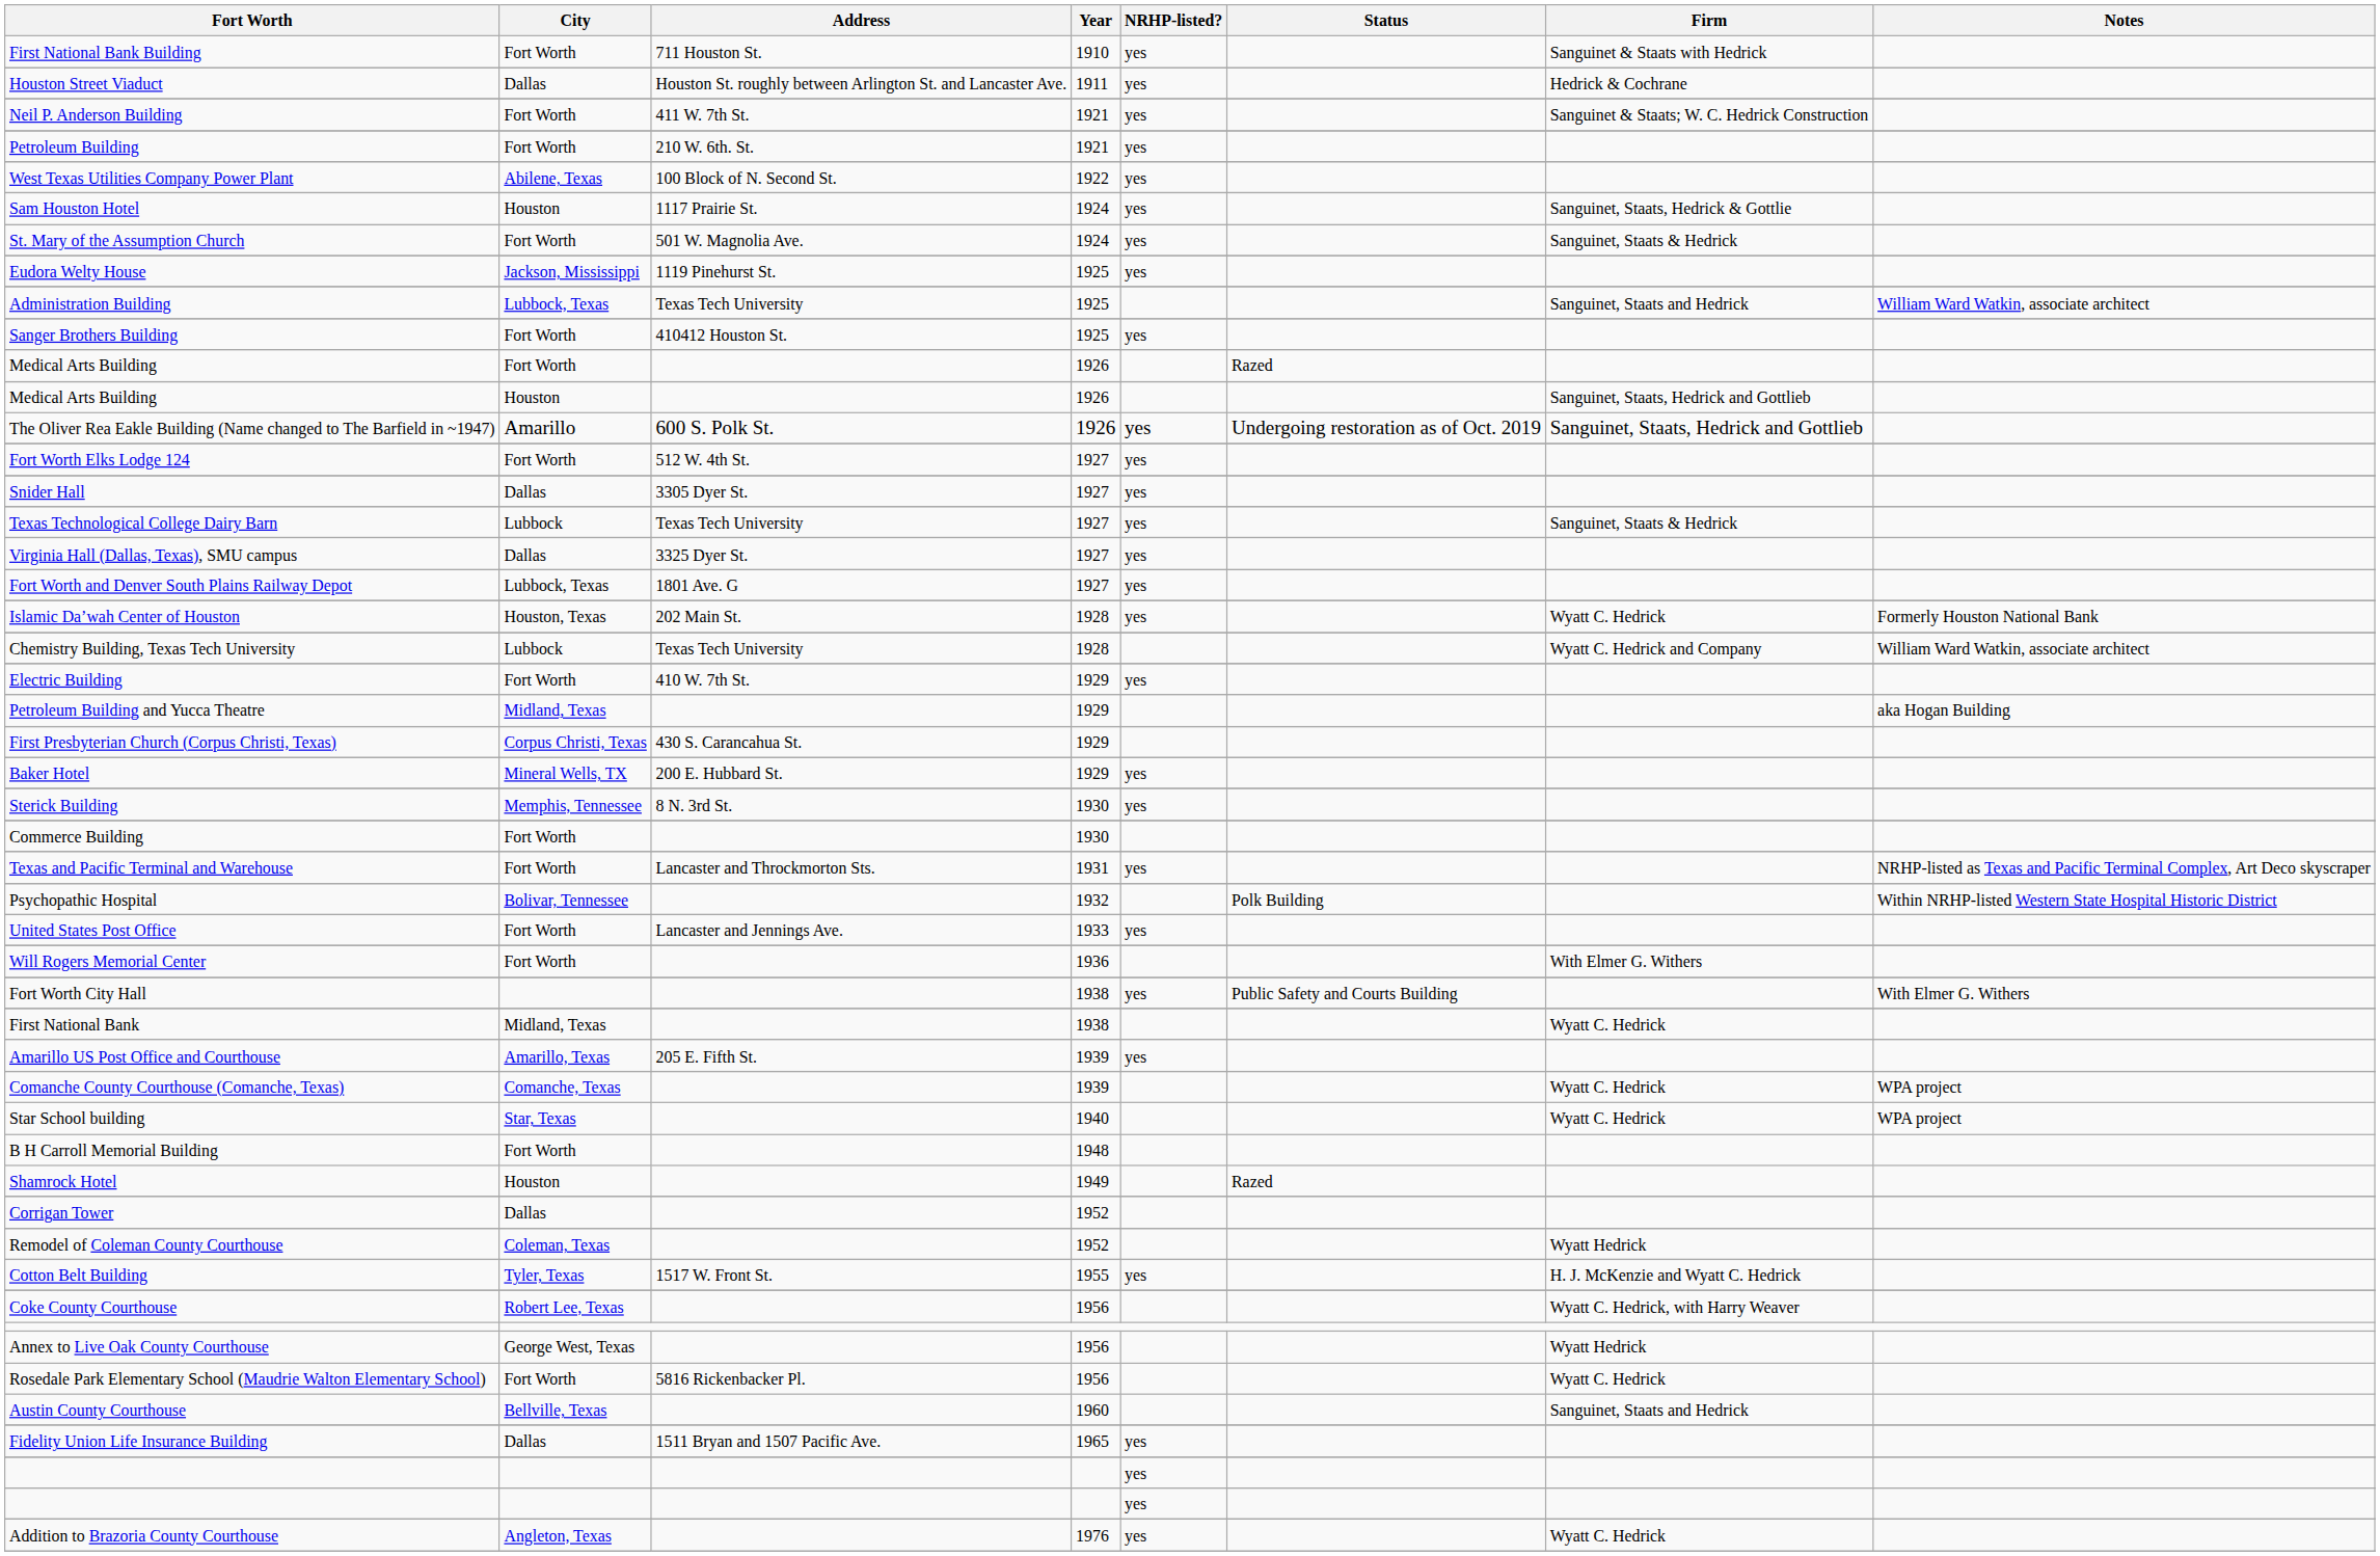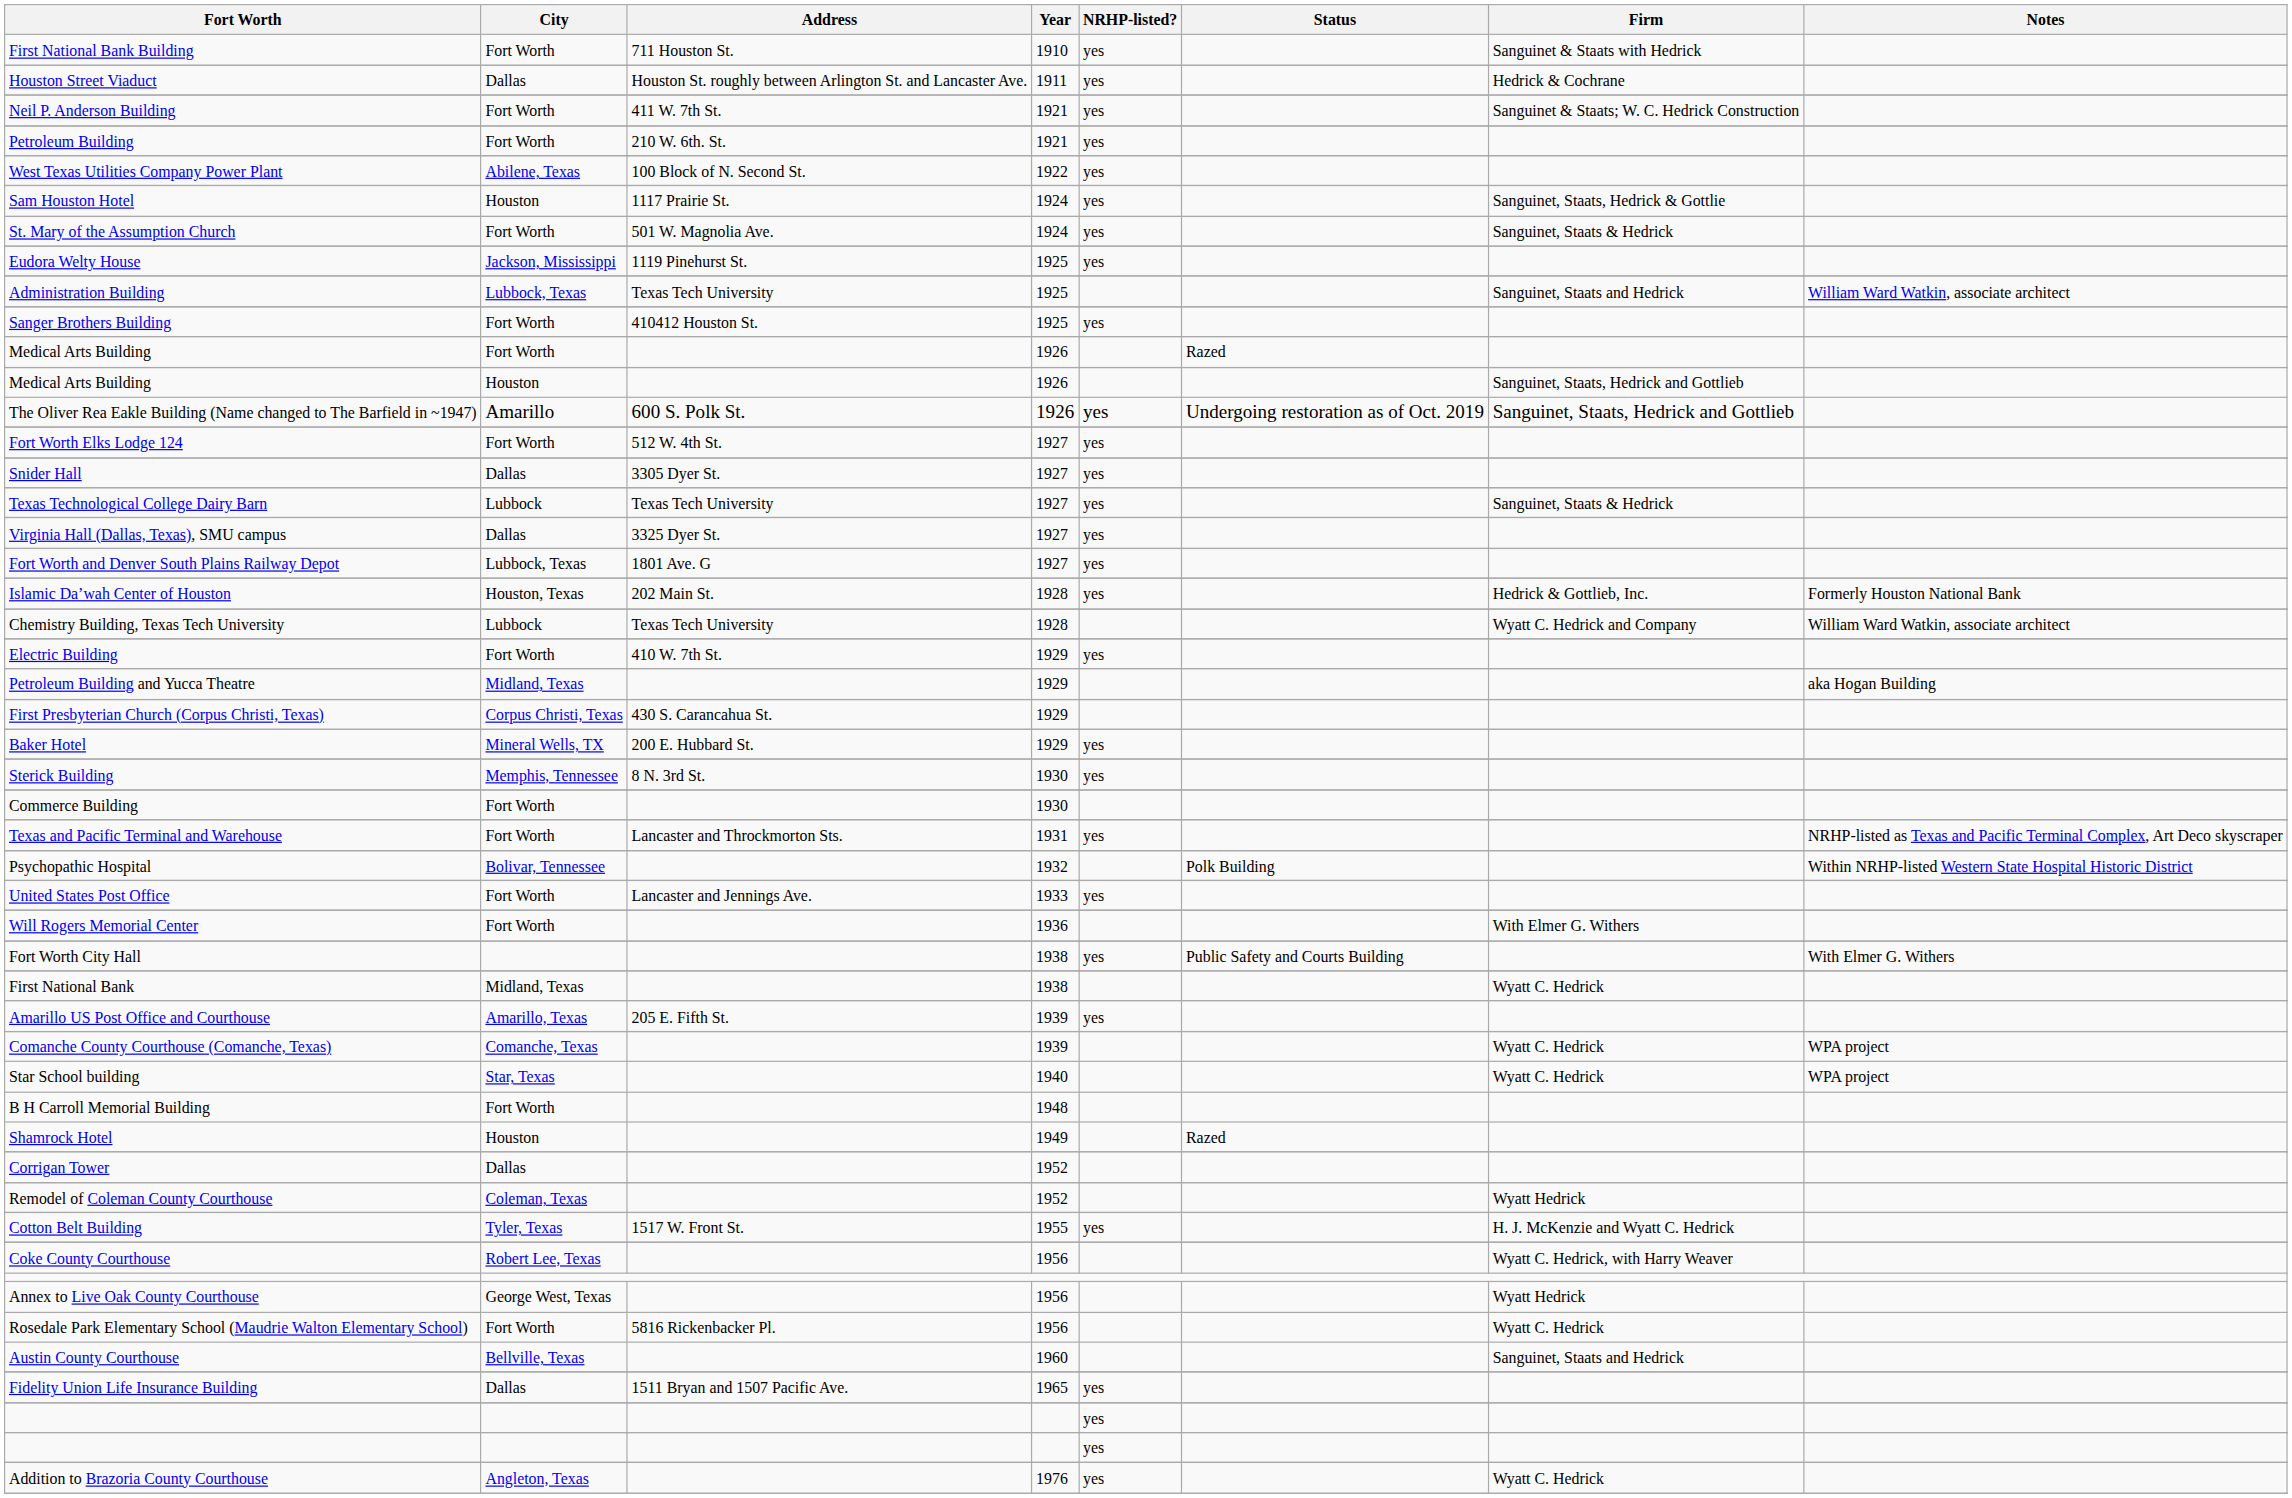Islamic Da’wah Center of Houston | Firm: Wyatt C. Hedrick -> Hedrick & Gottlieb, Inc.
